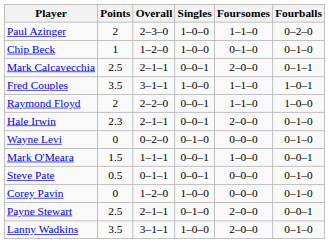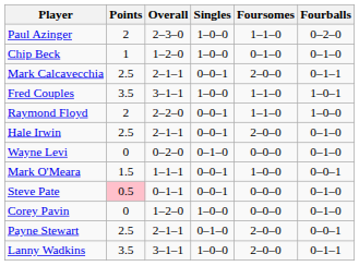Hale Irwin | Points: 2.3 -> 2.5
Steve Pate | Points: no background -> pink background
Lanny Wadkins | Fourballs: 0–1–0 -> 0–1–1
